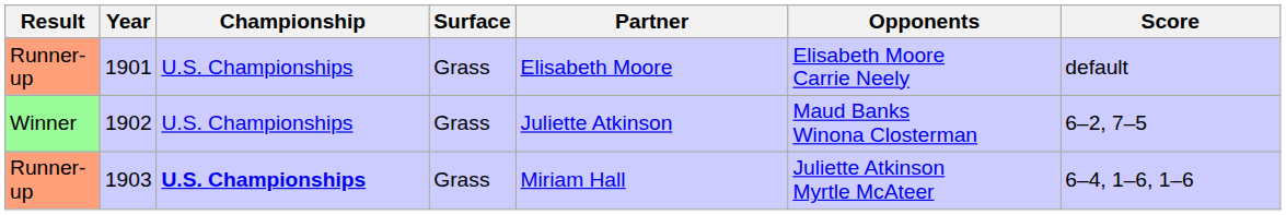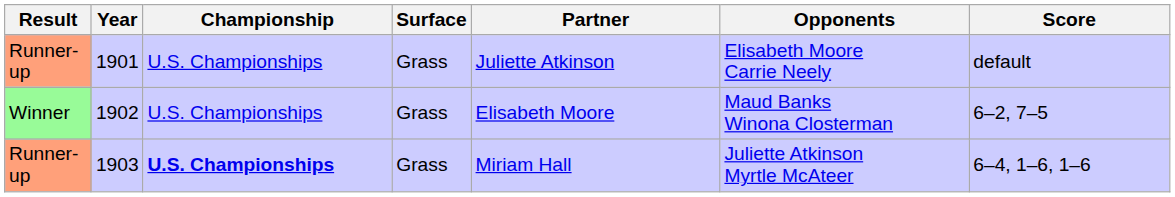1901 | Partner: Elisabeth Moore -> Juliette Atkinson
1902 | Partner: Juliette Atkinson -> Elisabeth Moore
